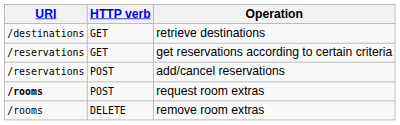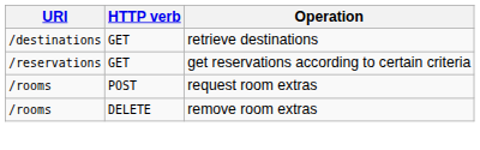- row: /reservations | POST | add/cancel reservations
request room extras | URI: bold -> normal
